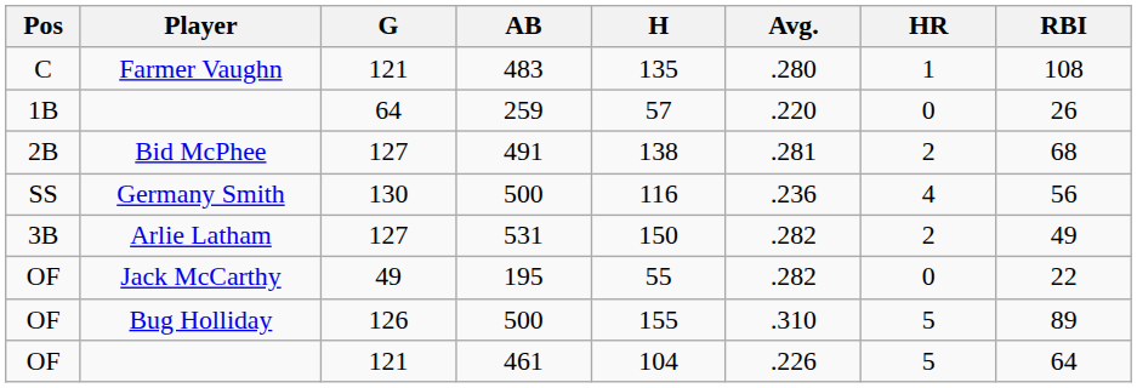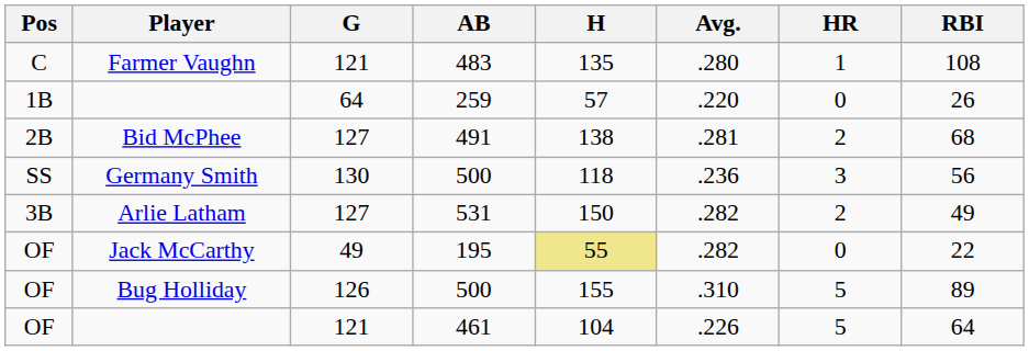Germany Smith | H: 116 -> 118
Germany Smith | HR: 4 -> 3
Jack McCarthy | H: no background -> khaki background
